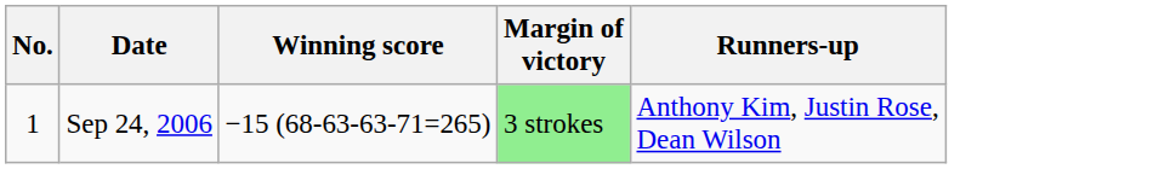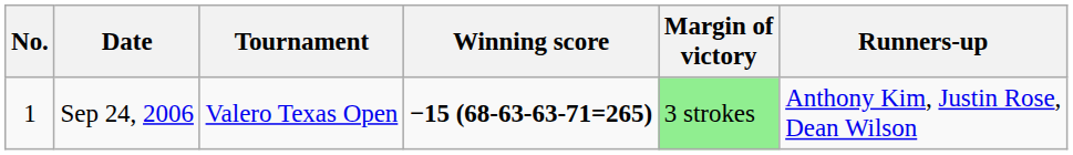+ column: Tournament | Valero Texas Open
Sep 24, 2006 | Winning score: normal -> bold
